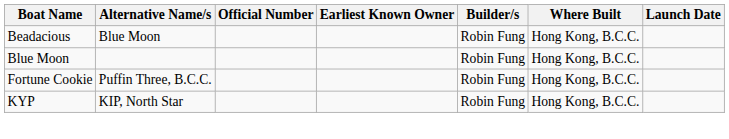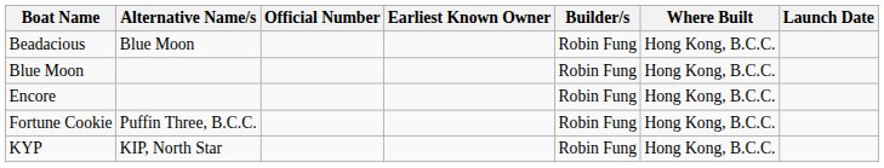+ row: Encore | Robin Fung | Hong Kong, B.C.C.
